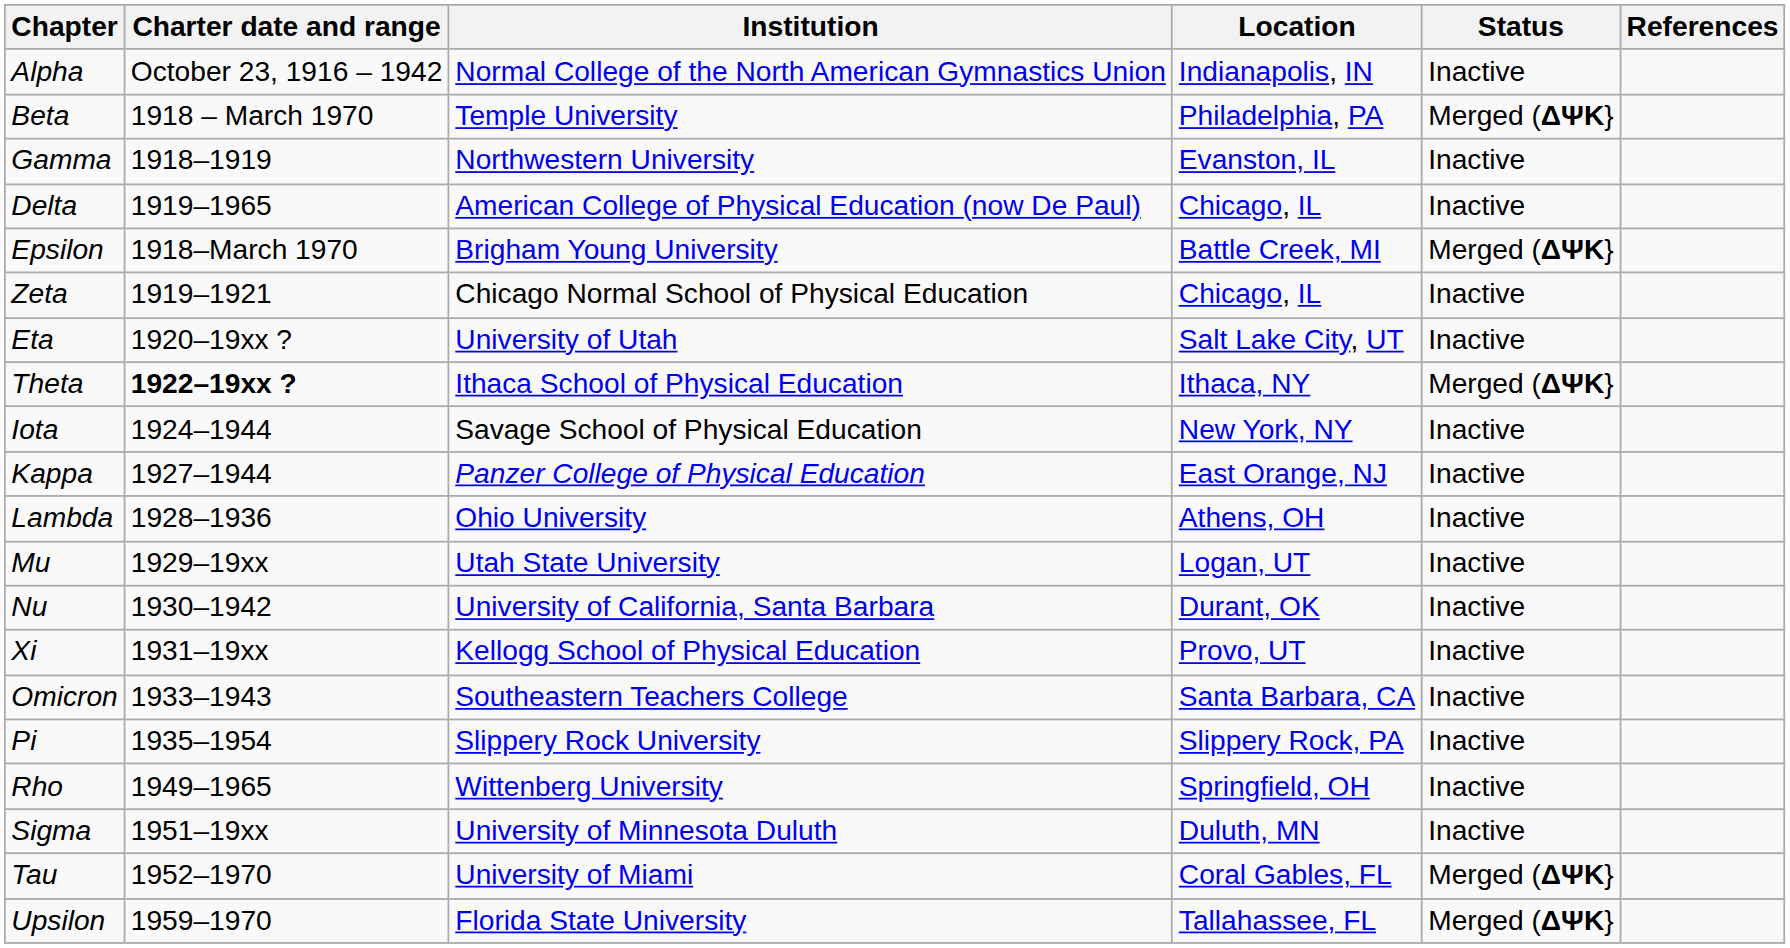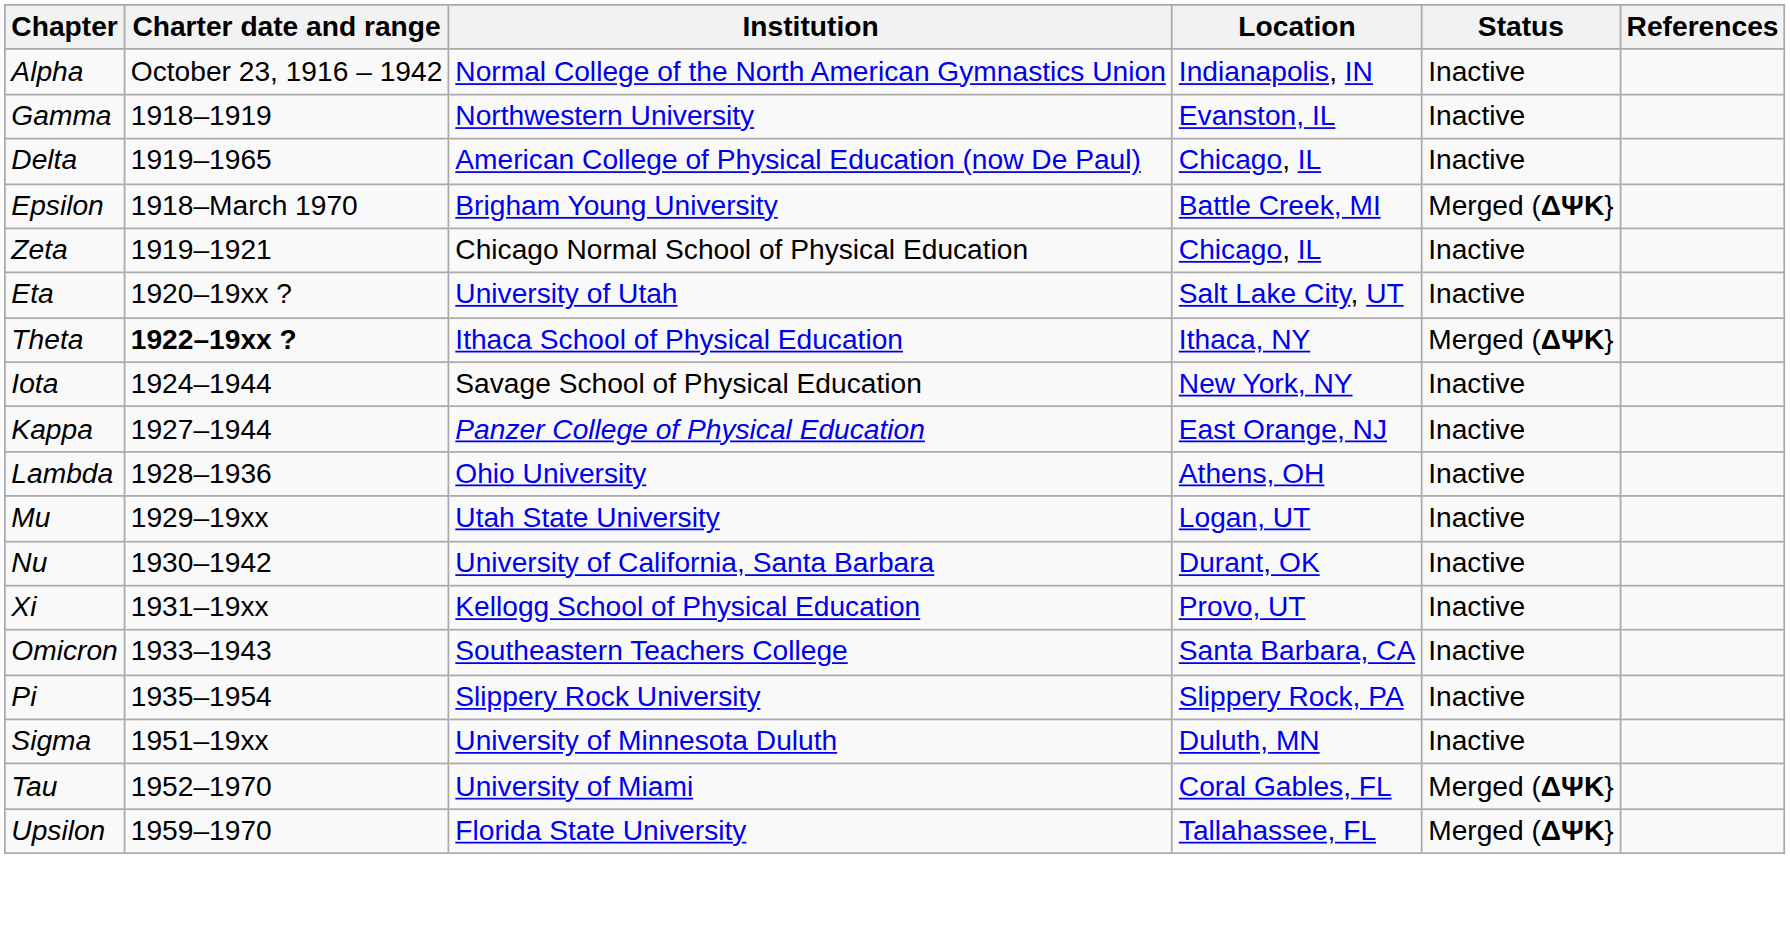- row: Beta | 1918 – March 1970 | Temple University | Philadelphia, PA | Merged (ΔΨΚ}
- row: Rho | 1949–1965 | Wittenberg University | Springfield, OH | Inactive
